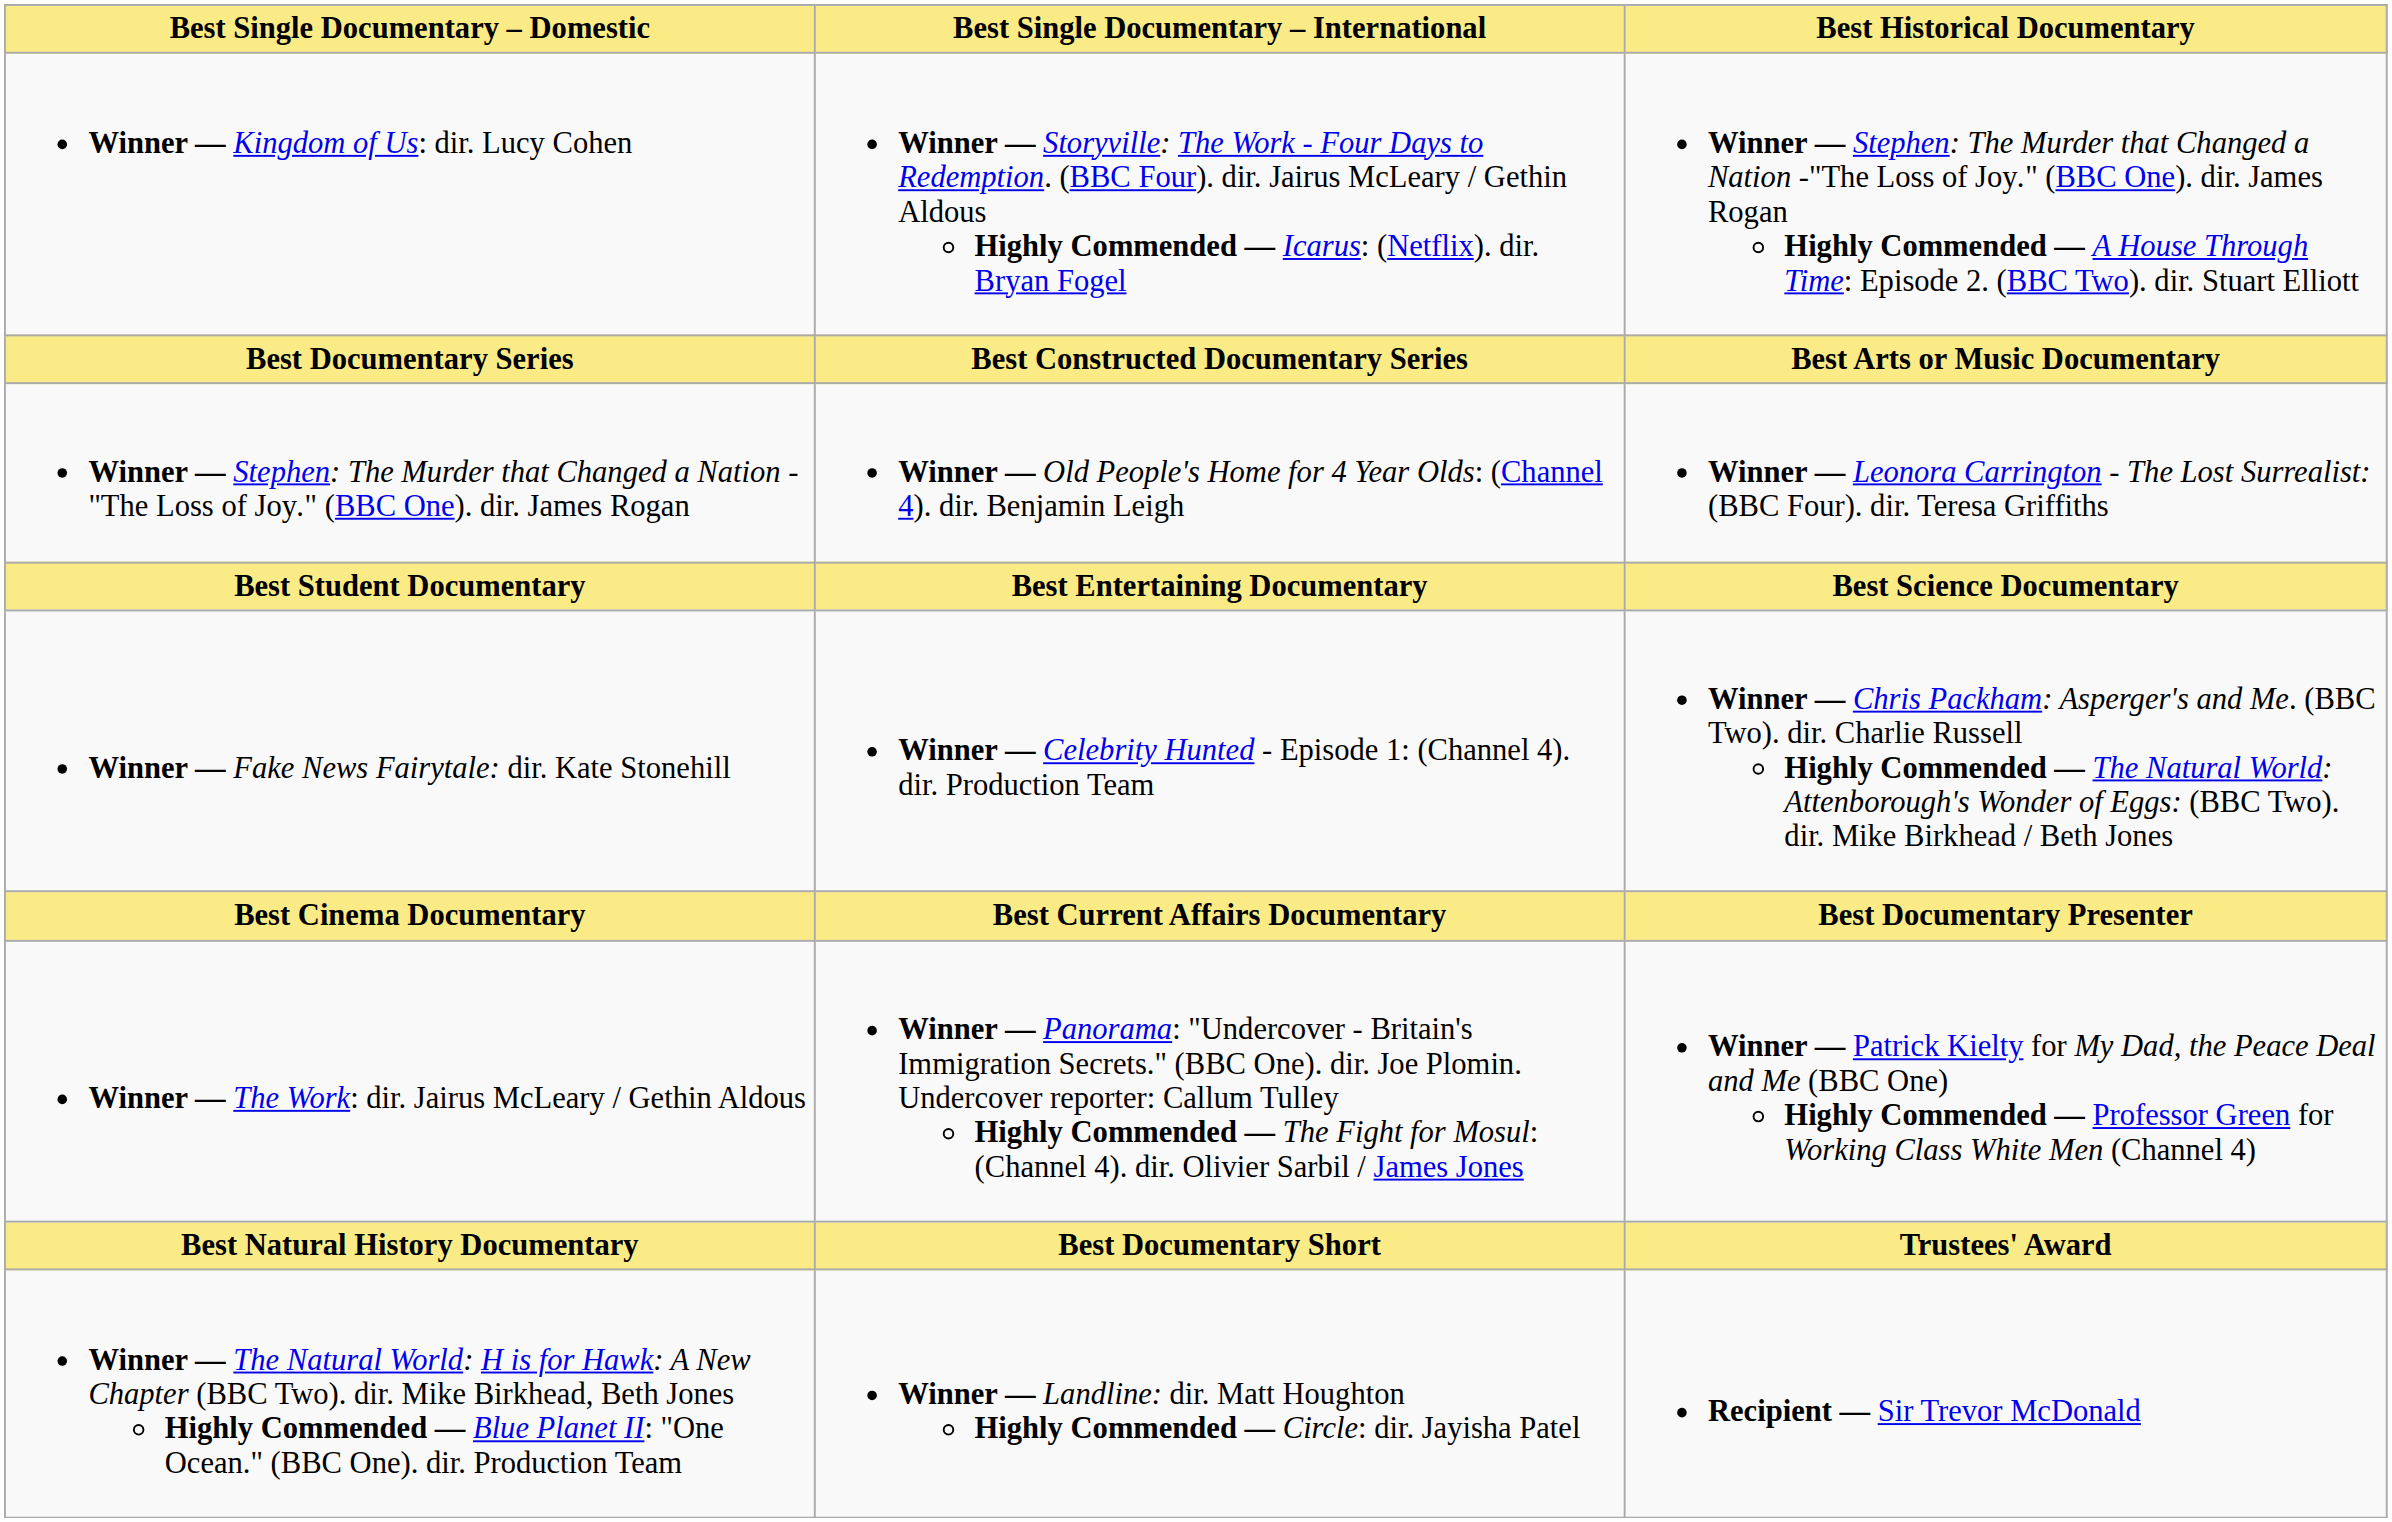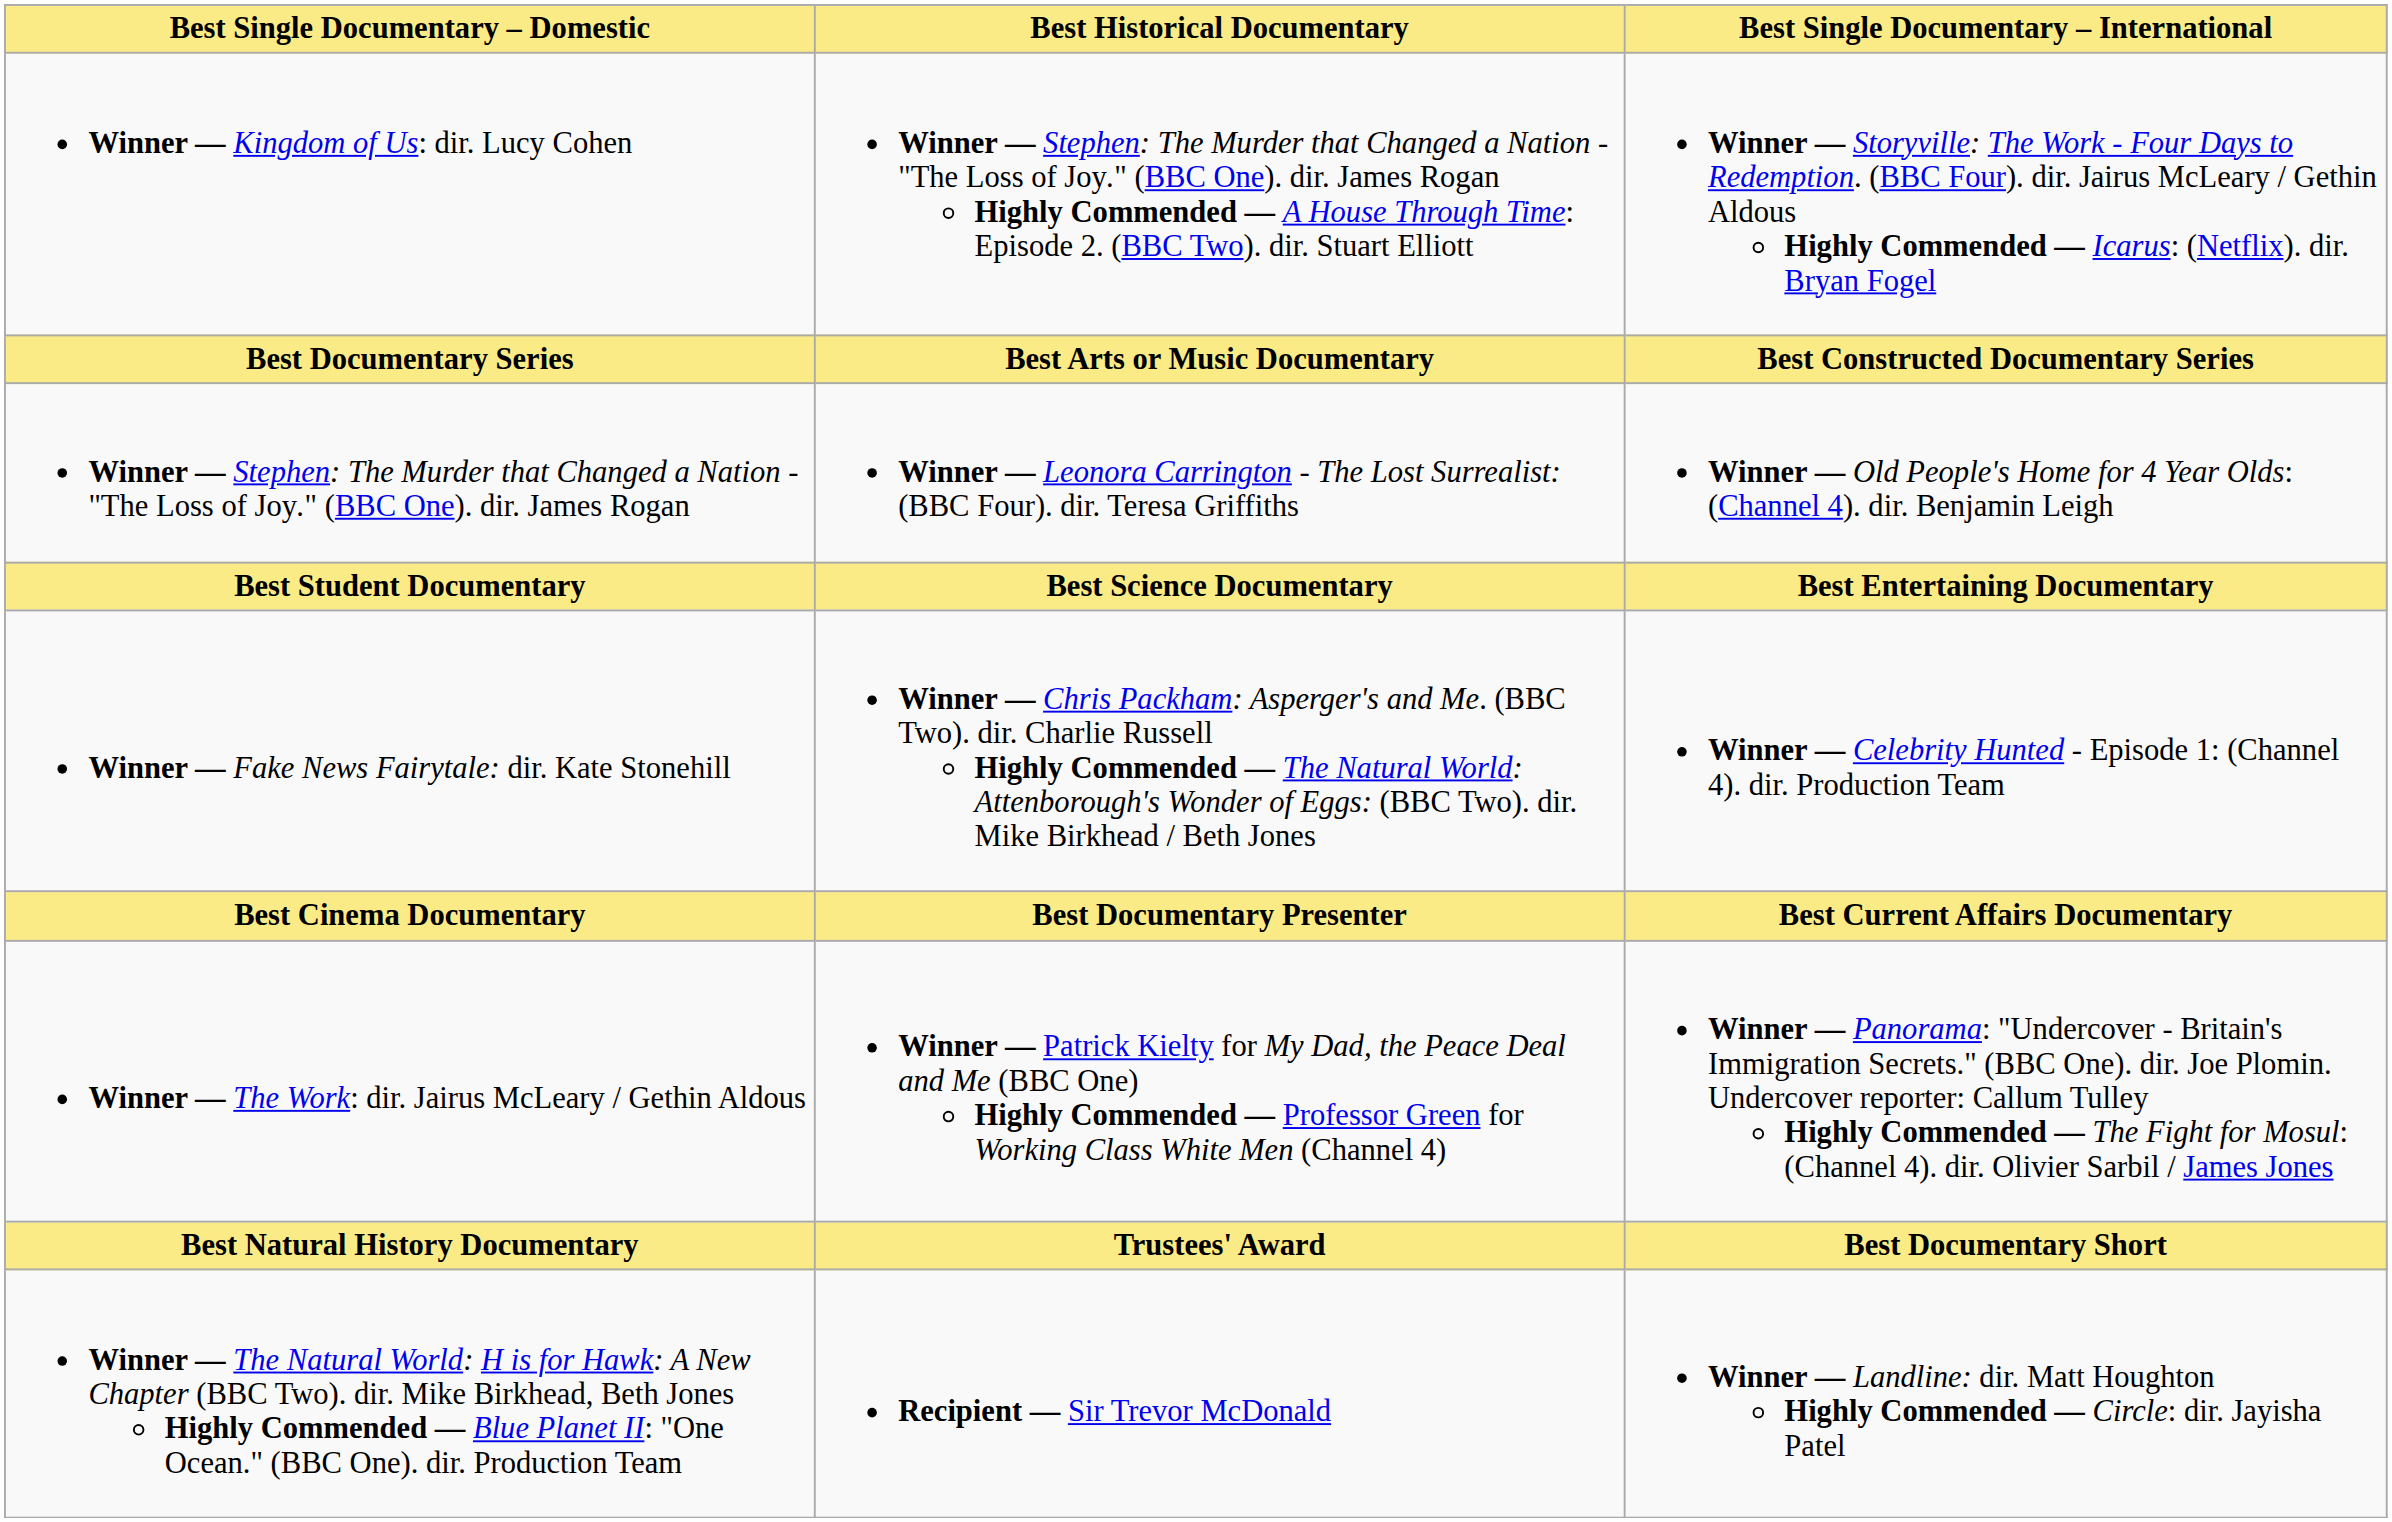columns swapped: Best Single Documentary – International <-> Best Historical Documentary
